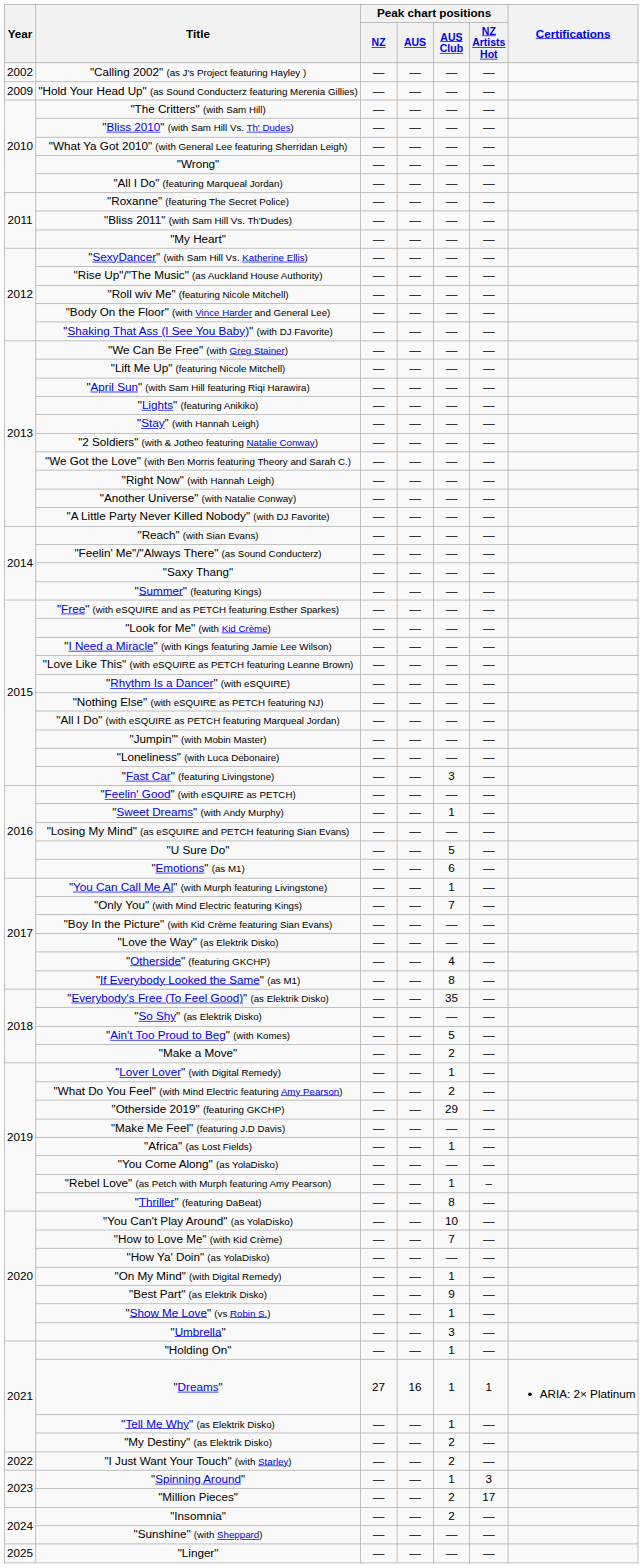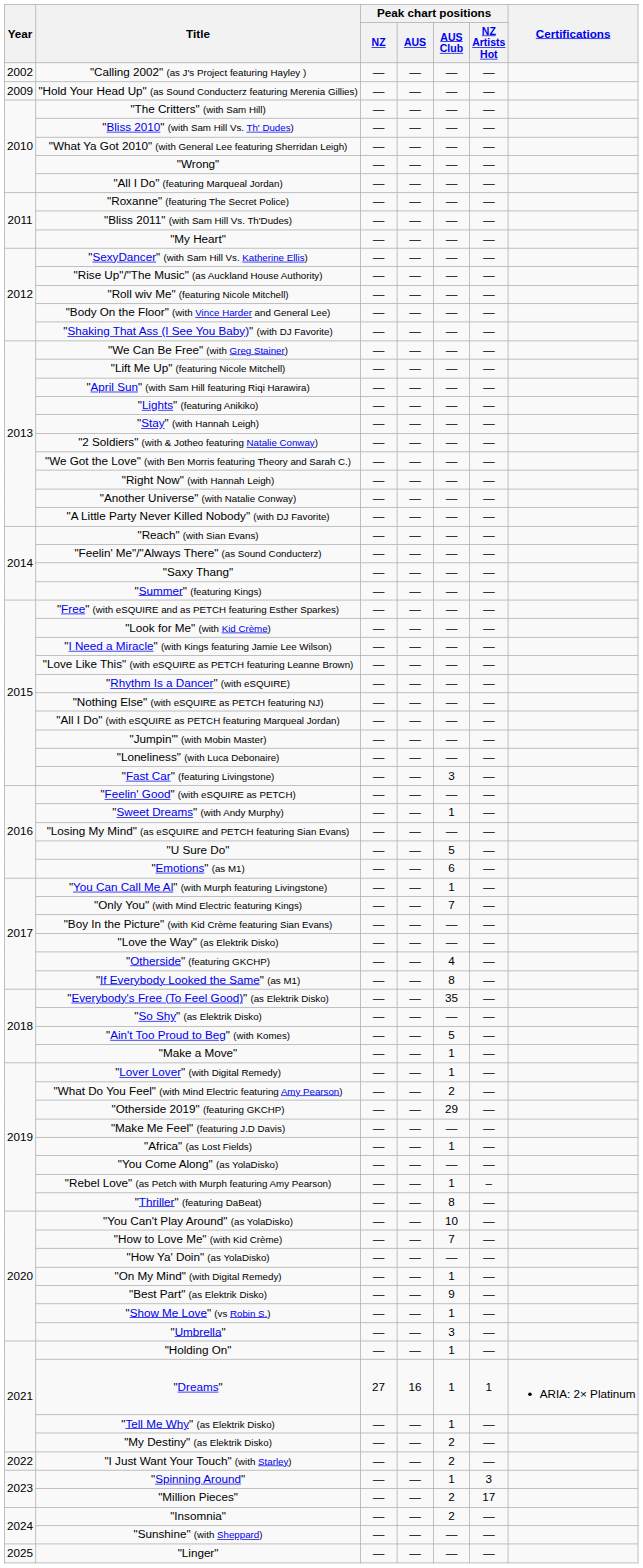"Make a Move" | Peak chart positions / AUS Club: 2 -> 1
